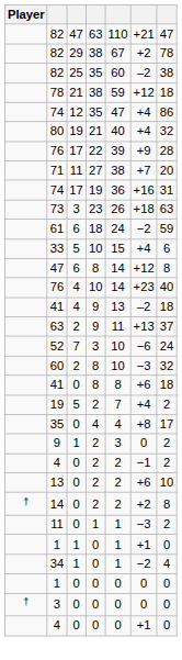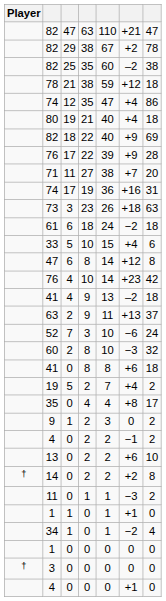80 | column 7: 32 -> 18
+ row: 82 | 18 | 22 | 40 | +9 | 69
61 | column 7: 59 -> 18
76 / 4 | column 7: 40 -> 42
